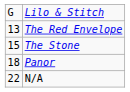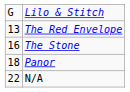The Stone | column 1: 15 -> 16
